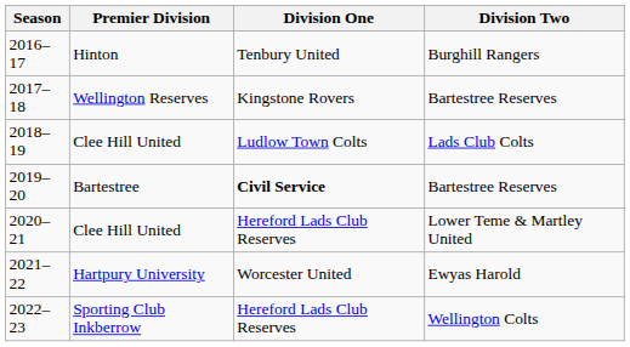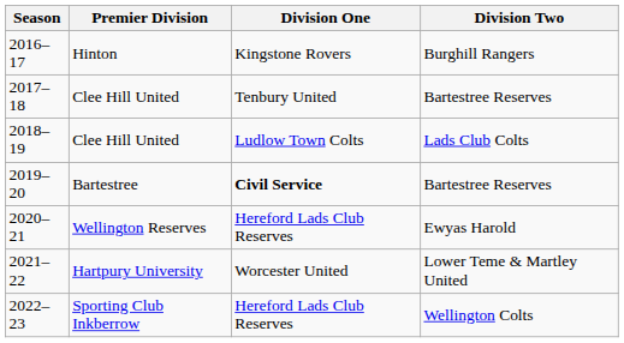2016–17 | Division One: Tenbury United -> Kingstone Rovers
2017–18 | Premier Division: Wellington Reserves -> Clee Hill United
2017–18 | Division One: Kingstone Rovers -> Tenbury United
2020–21 | Premier Division: Clee Hill United -> Wellington Reserves
2020–21 | Division Two: Lower Teme & Martley United -> Ewyas Harold
2021–22 | Division Two: Ewyas Harold -> Lower Teme & Martley United
